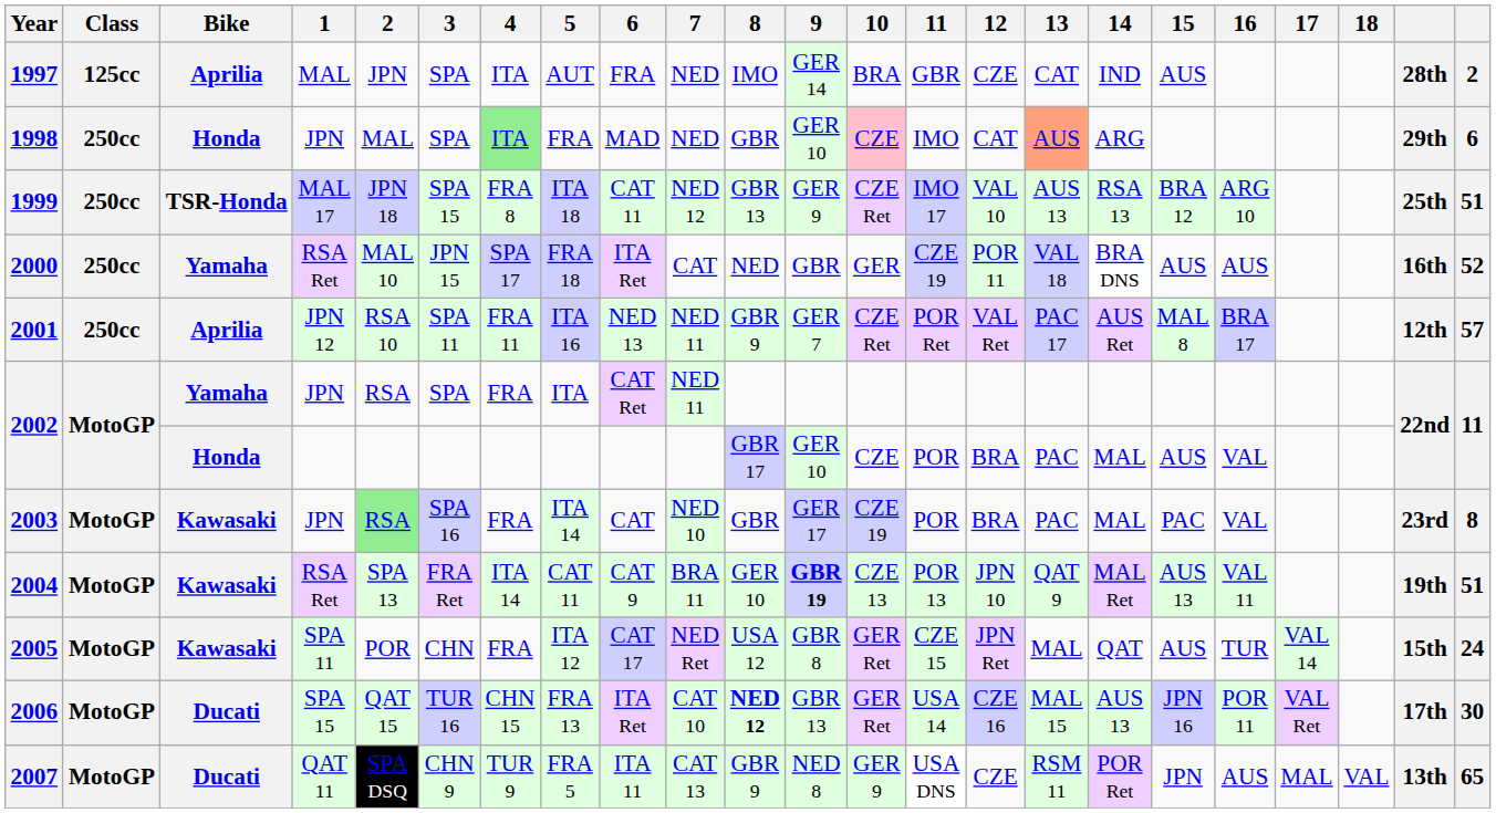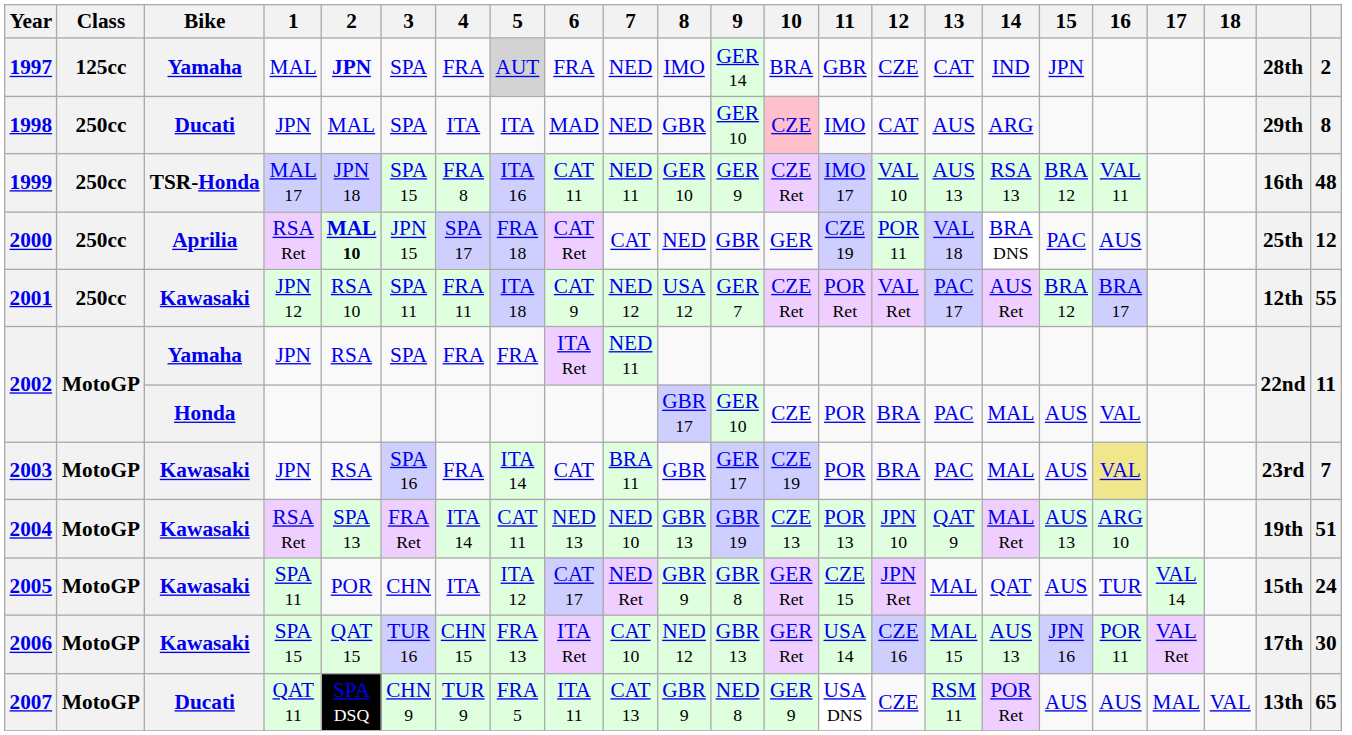1997 | Bike: Aprilia -> Yamaha
1997 | 2: normal -> bold
1997 | 4: ITA -> FRA
1997 | 5: no background -> lightgrey background
1997 | 15: AUS -> JPN
1998 | Bike: Honda -> Ducati
1998 | 4: lightgreen background -> no background
1998 | 5: FRA -> ITA
1998 | 13: lightsalmon background -> no background
1998 | column 23: 6 -> 8
1999 | 5: ITA 18 -> ITA 16
1999 | 7: NED 12 -> NED 11
1999 | 8: GBR 13 -> GER 10
1999 | 16: ARG 10 -> VAL 11
1999 | column 22: 25th -> 16th
1999 | column 23: 51 -> 48
2000 | Bike: Yamaha -> Aprilia
2000 | 2: normal -> bold
2000 | 6: ITA Ret -> CAT Ret
2000 | 15: AUS -> PAC
2000 | column 22: 16th -> 25th
2000 | column 23: 52 -> 12
2001 | Bike: Aprilia -> Kawasaki
2001 | 5: ITA 16 -> ITA 18
2001 | 6: NED 13 -> CAT 9
2001 | 7: NED 11 -> NED 12
2001 | 8: GBR 9 -> USA 12
2001 | 15: MAL 8 -> BRA 12
2001 | column 23: 57 -> 55
2002 / JPN | 5: ITA -> FRA
2002 / JPN | 6: CAT Ret -> ITA Ret
2003 | 2: lightgreen background -> no background
2003 | 7: NED 10 -> BRA 11
2003 | 15: PAC -> AUS
2003 | 16: no background -> khaki background
2003 | column 23: 8 -> 7
2004 | 6: CAT 9 -> NED 13
2004 | 7: BRA 11 -> NED 10
2004 | 8: GER 10 -> GBR 13
2004 | 9: bold -> normal
2004 | 16: VAL 11 -> ARG 10
2005 | 4: FRA -> ITA
2005 | 8: USA 12 -> GBR 9
2006 | Bike: Ducati -> Kawasaki
2006 | 8: bold -> normal
2007 | 15: JPN -> AUS
